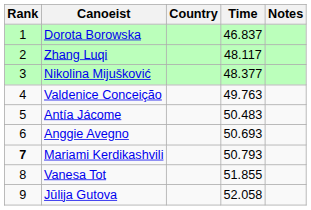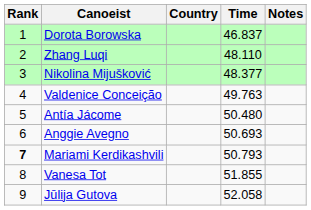Zhang Luqi | Time: 48.117 -> 48.110
Antía Jácome | Time: 50.483 -> 50.480
